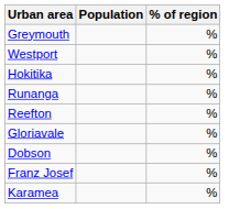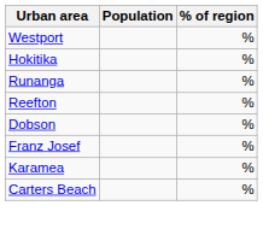- row: Greymouth | %
- row: Gloriavale | %
+ row: Carters Beach | %
